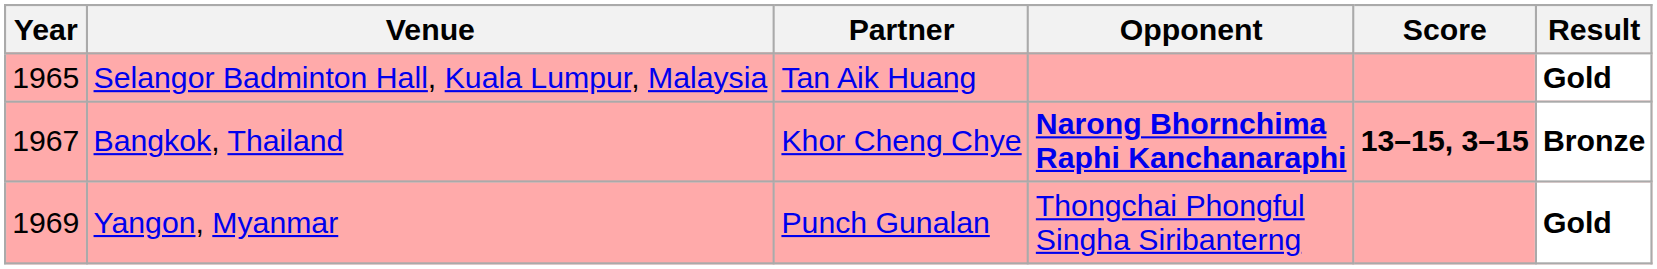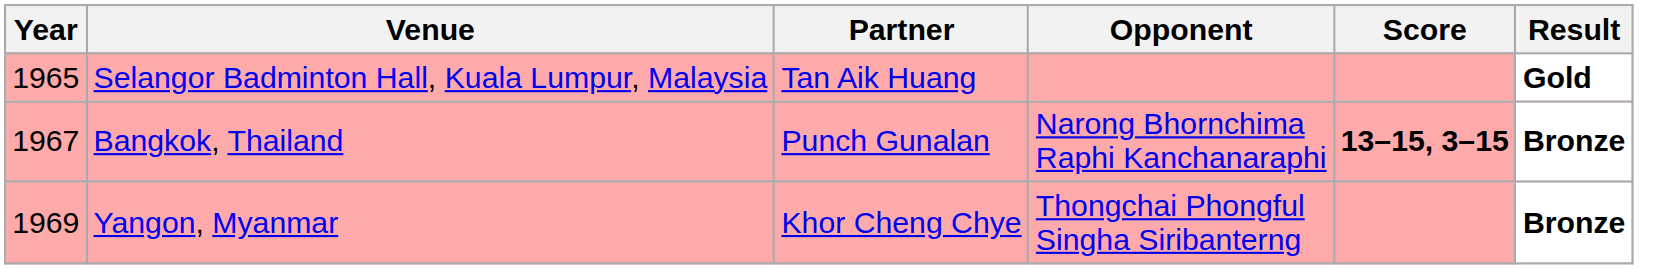Bangkok, Thailand | Partner: Khor Cheng Chye -> Punch Gunalan
Bangkok, Thailand | Opponent: bold -> normal
Yangon, Myanmar | Partner: Punch Gunalan -> Khor Cheng Chye
Yangon, Myanmar | Result: Gold -> Bronze
